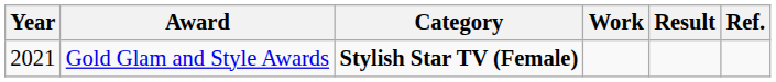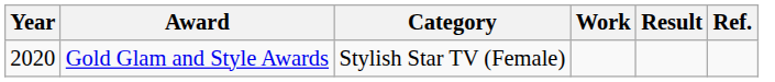Gold Glam and Style Awards | Year: 2021 -> 2020
Gold Glam and Style Awards | Category: bold -> normal
